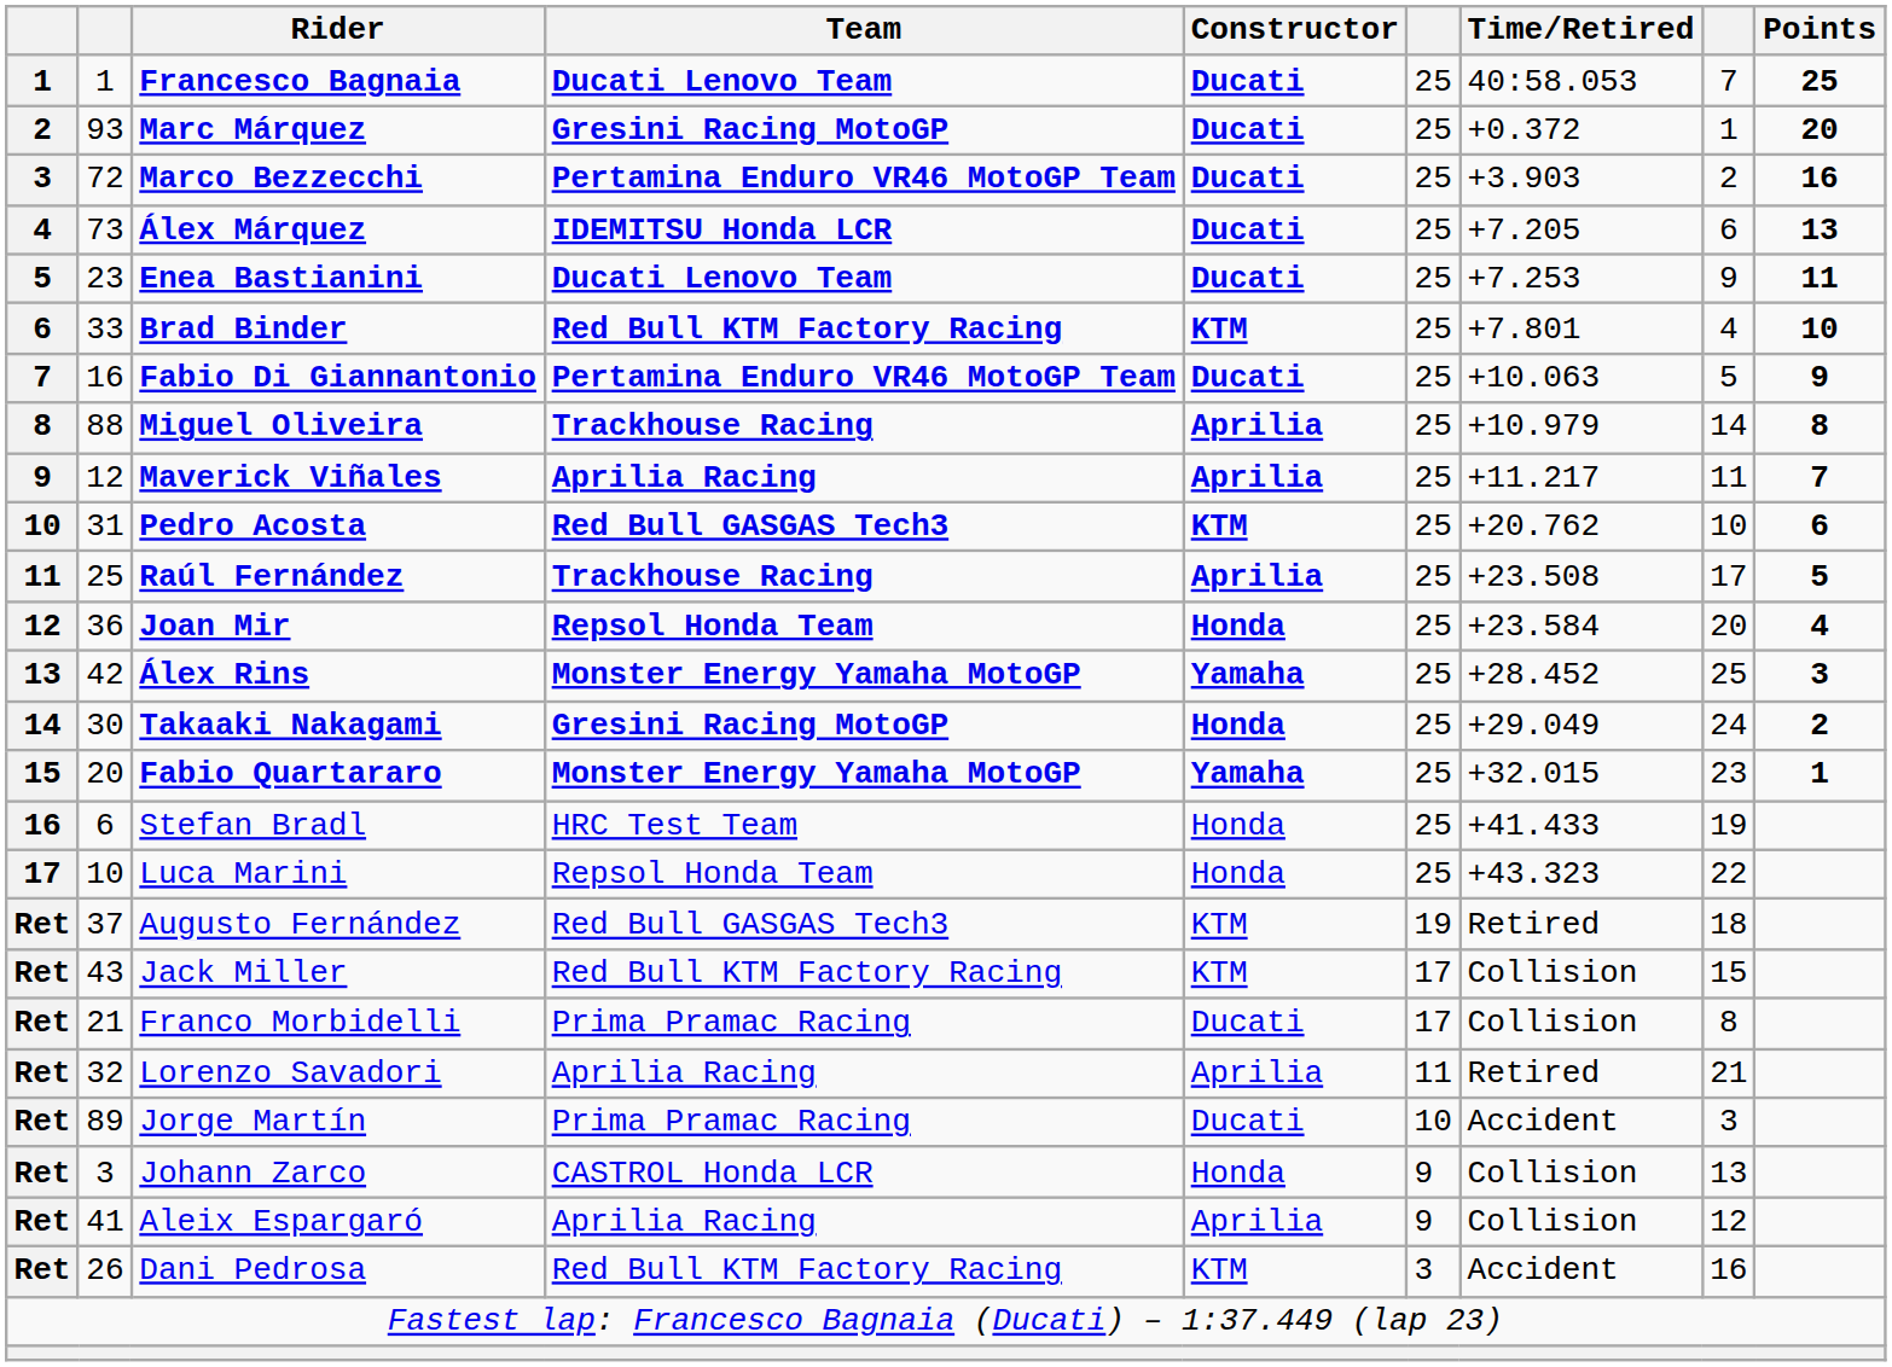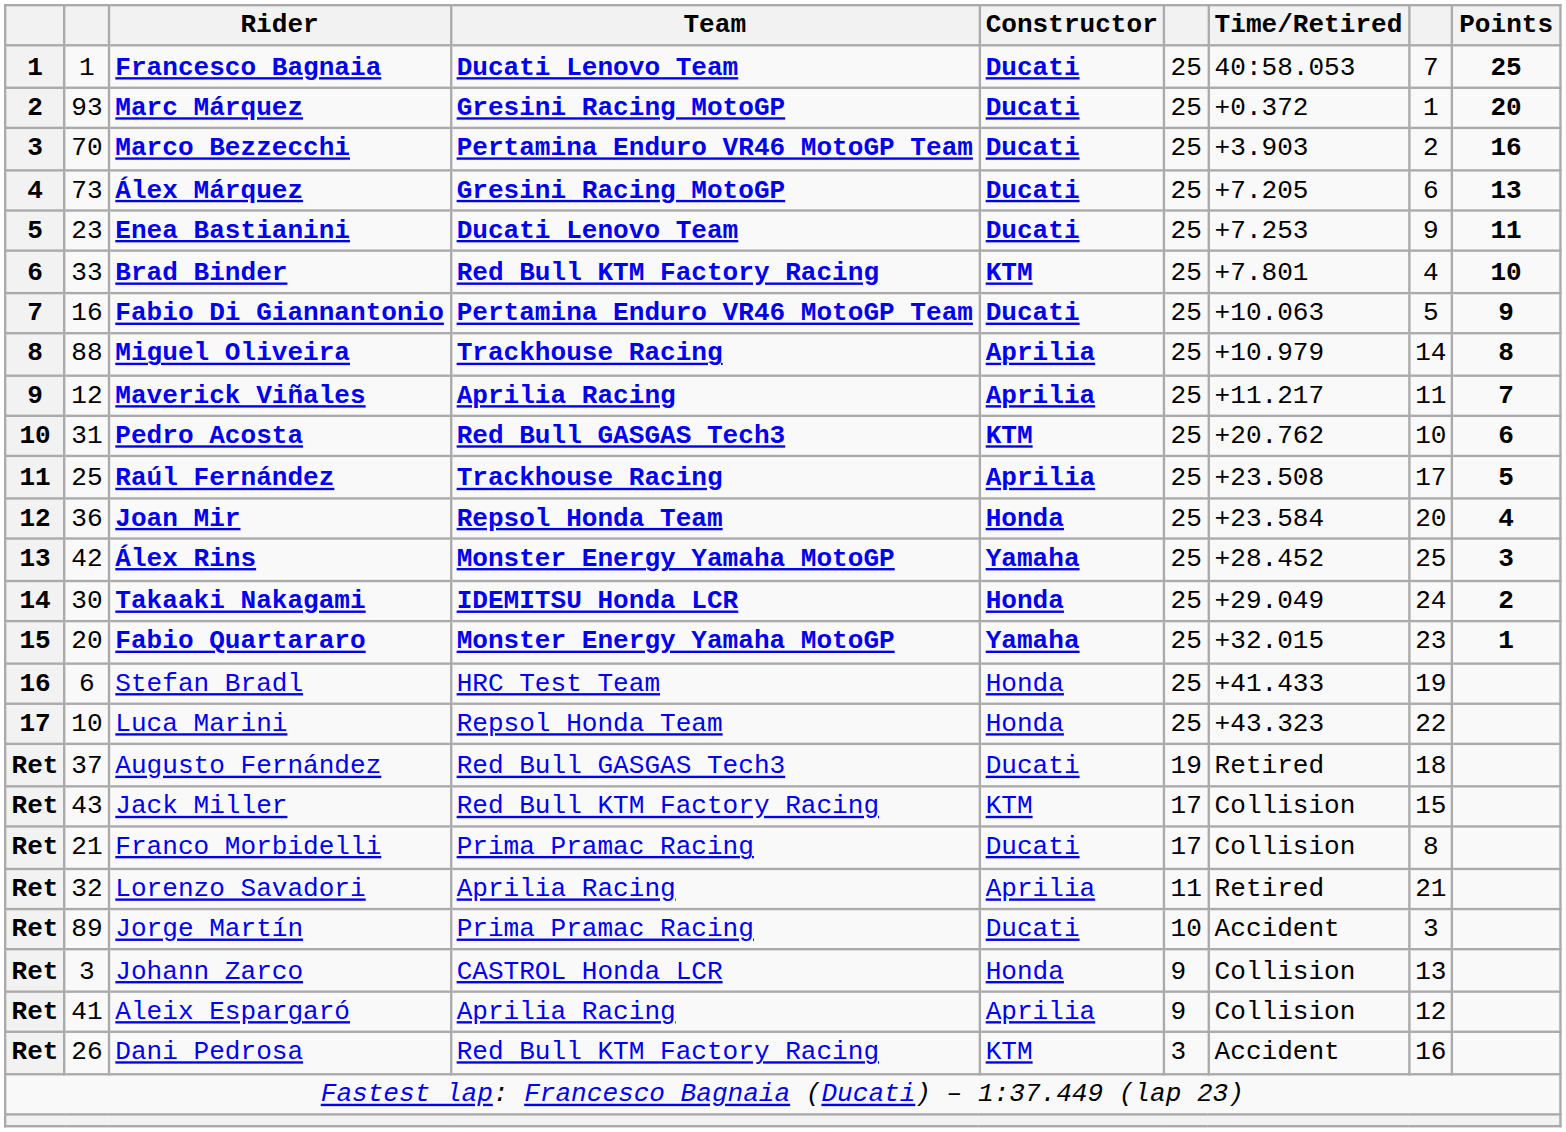Marco Bezzecchi | column 2: 72 -> 70
Álex Márquez | Team: IDEMITSU Honda LCR -> Gresini Racing MotoGP
Takaaki Nakagami | Team: Gresini Racing MotoGP -> IDEMITSU Honda LCR
Augusto Fernández | Constructor: KTM -> Ducati
